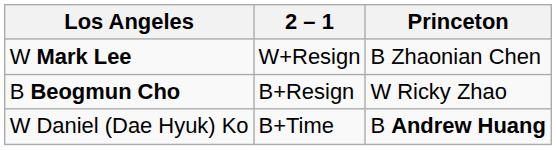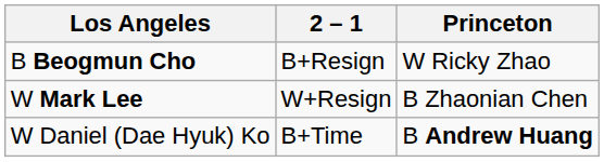rows swapped: W Mark Lee <-> B Beogmun Cho
